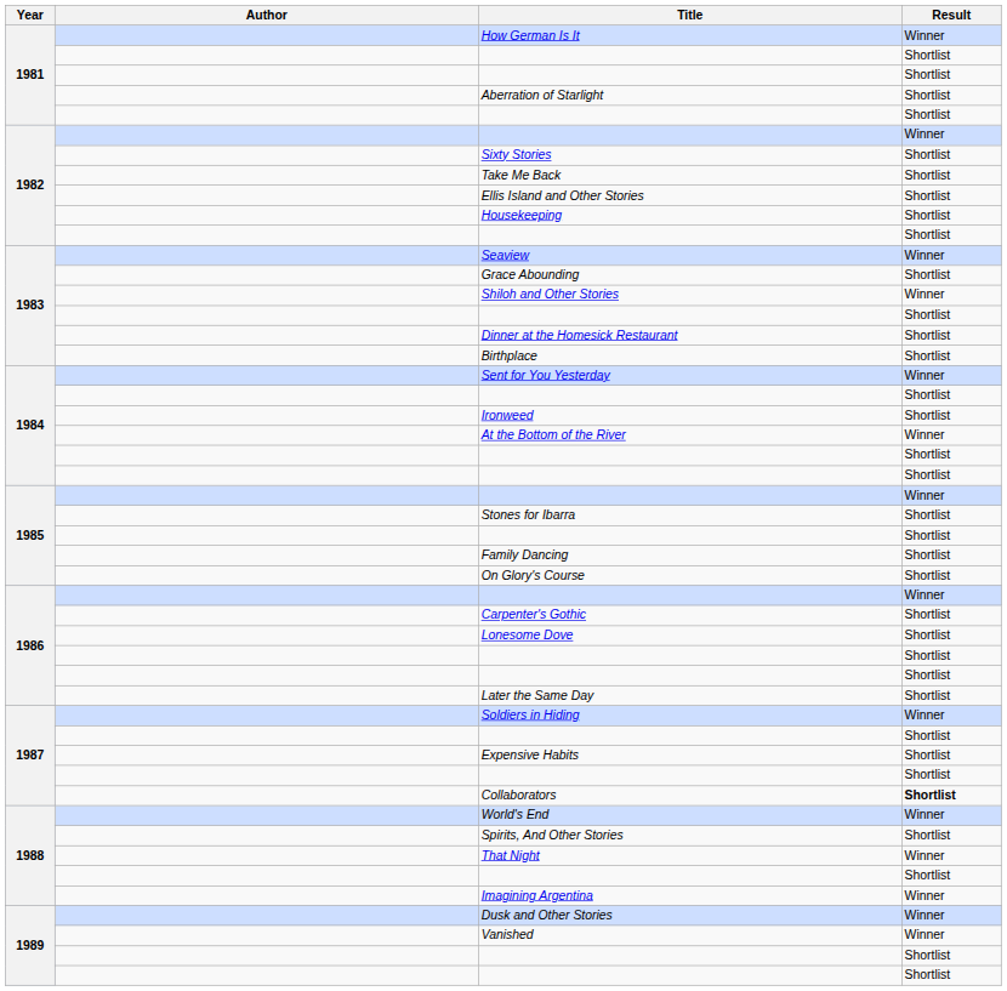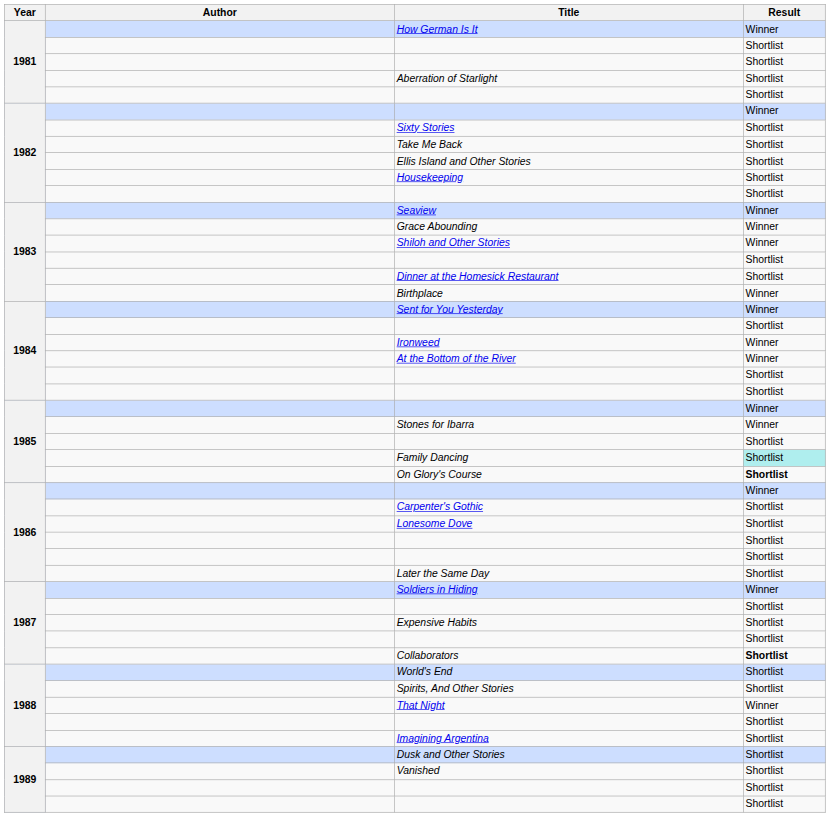Grace Abounding | Result: Shortlist -> Winner
Birthplace | Result: Shortlist -> Winner
Ironweed | Result: Shortlist -> Winner
Stones for Ibarra | Result: Shortlist -> Winner
Family Dancing | Result: no background -> paleturquoise background
On Glory's Course | Result: normal -> bold
World's End | Result: Winner -> Shortlist
Imagining Argentina | Result: Winner -> Shortlist
Dusk and Other Stories | Result: Winner -> Shortlist
Vanished | Result: Winner -> Shortlist
